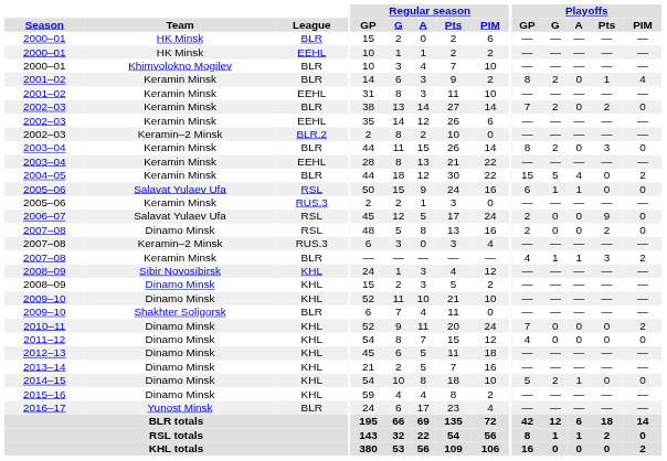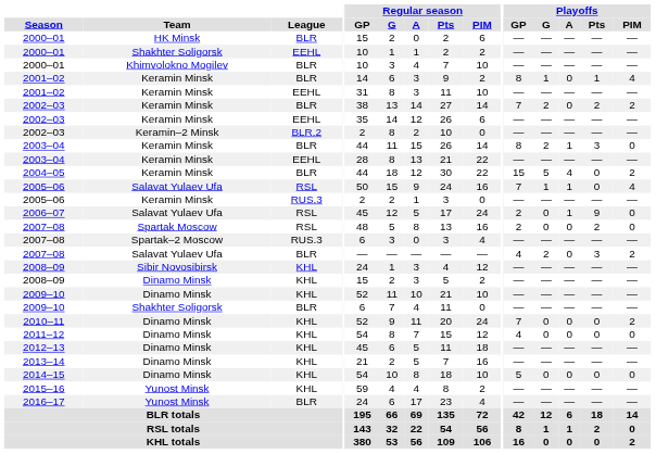2000–01 / EEHL | Team: HK Minsk -> Shakhter Soligorsk
2001–02 / BLR | Playoffs / G: 2 -> 1
2002–03 / BLR | Playoffs / PIM: 0 -> 2
2003–04 / BLR | Playoffs / A: 0 -> 1
2005–06 / RSL | Playoffs / GP: 6 -> 7
2005–06 / RSL | Playoffs / PIM: 0 -> 4
2006–07 | Playoffs / A: 0 -> 1
2007–08 / RSL | Team: Dinamo Minsk -> Spartak Moscow
2007–08 / RUS.3 | Team: Keramin–2 Minsk -> Spartak–2 Moscow
2007–08 / BLR | Team: Keramin Minsk -> Salavat Yulaev Ufa
2007–08 / BLR | Playoffs / G: 1 -> 2
2007–08 / BLR | Playoffs / A: 1 -> 0
2014–15 | Playoffs / G: 2 -> 0
2014–15 | Playoffs / A: 1 -> 0
2015–16 | Team: Dinamo Minsk -> Yunost Minsk
